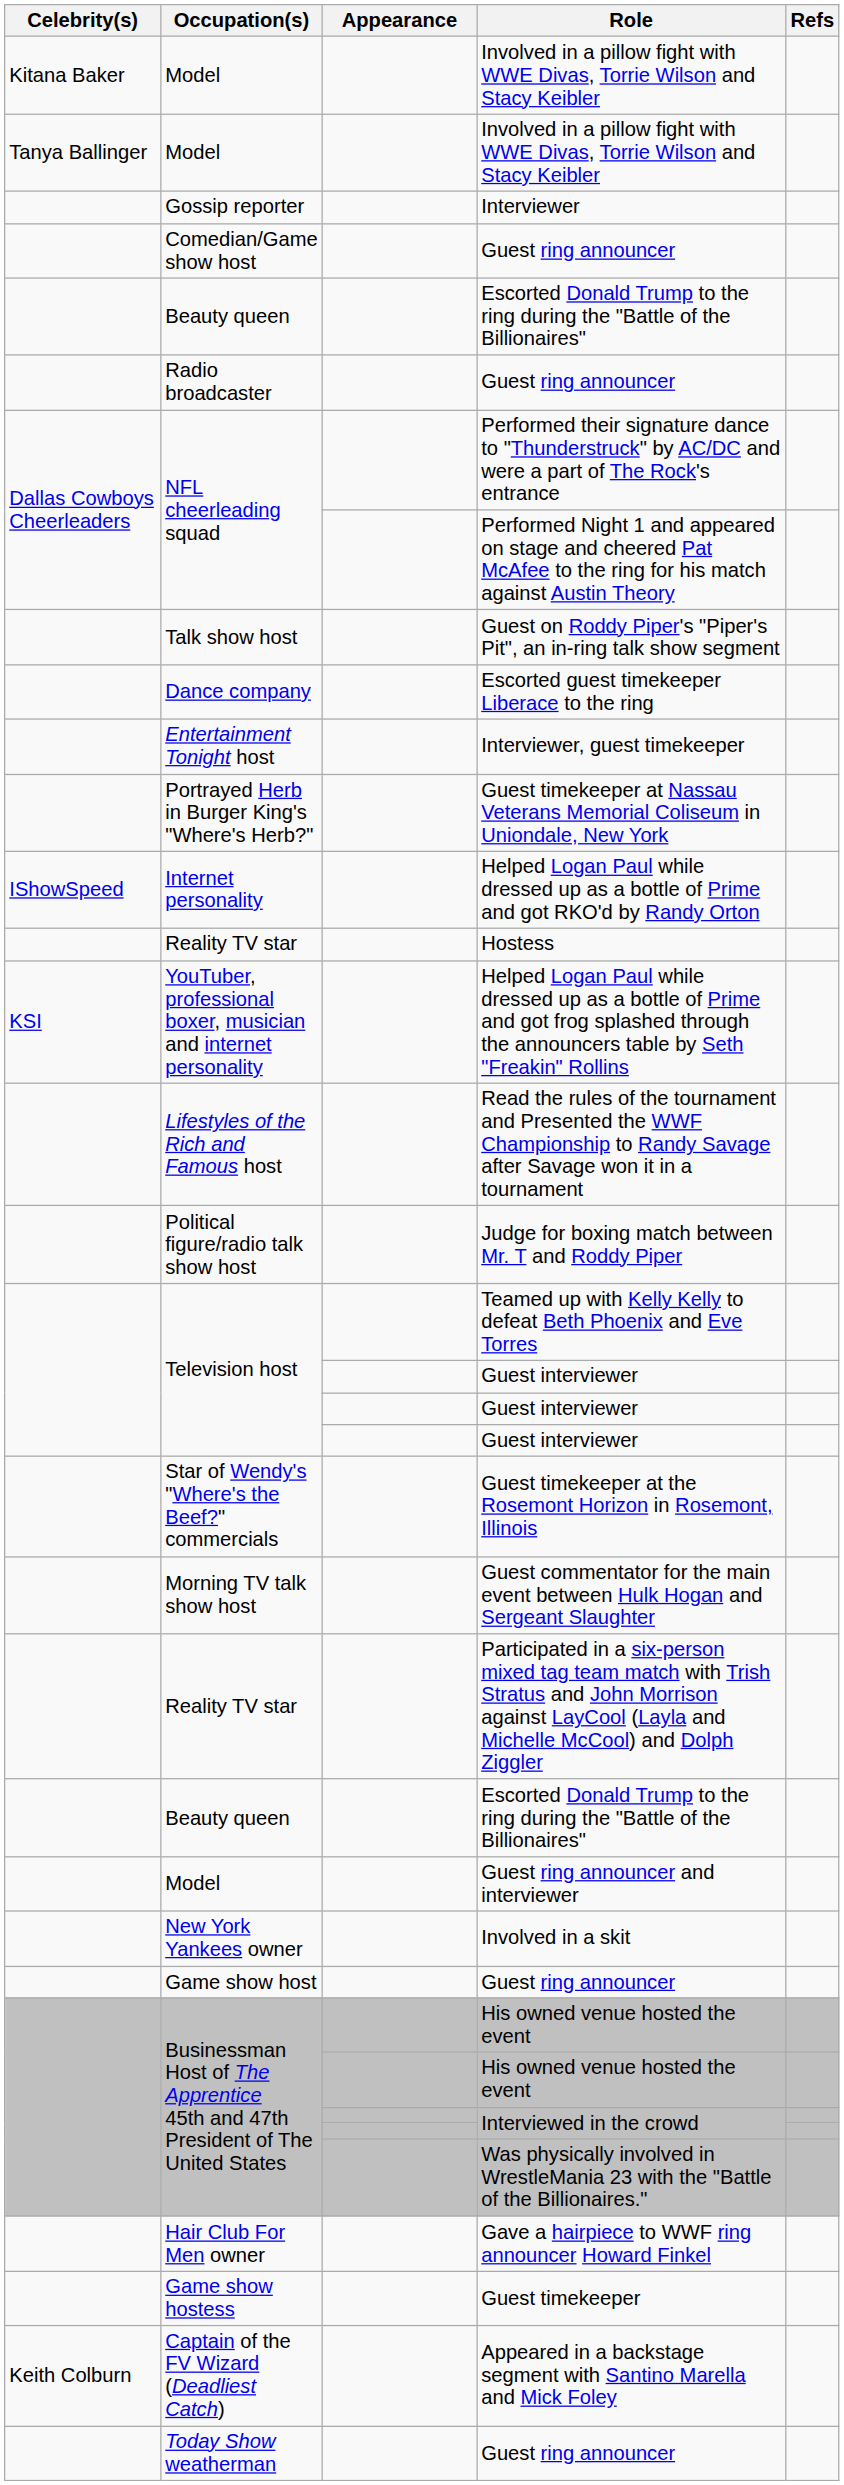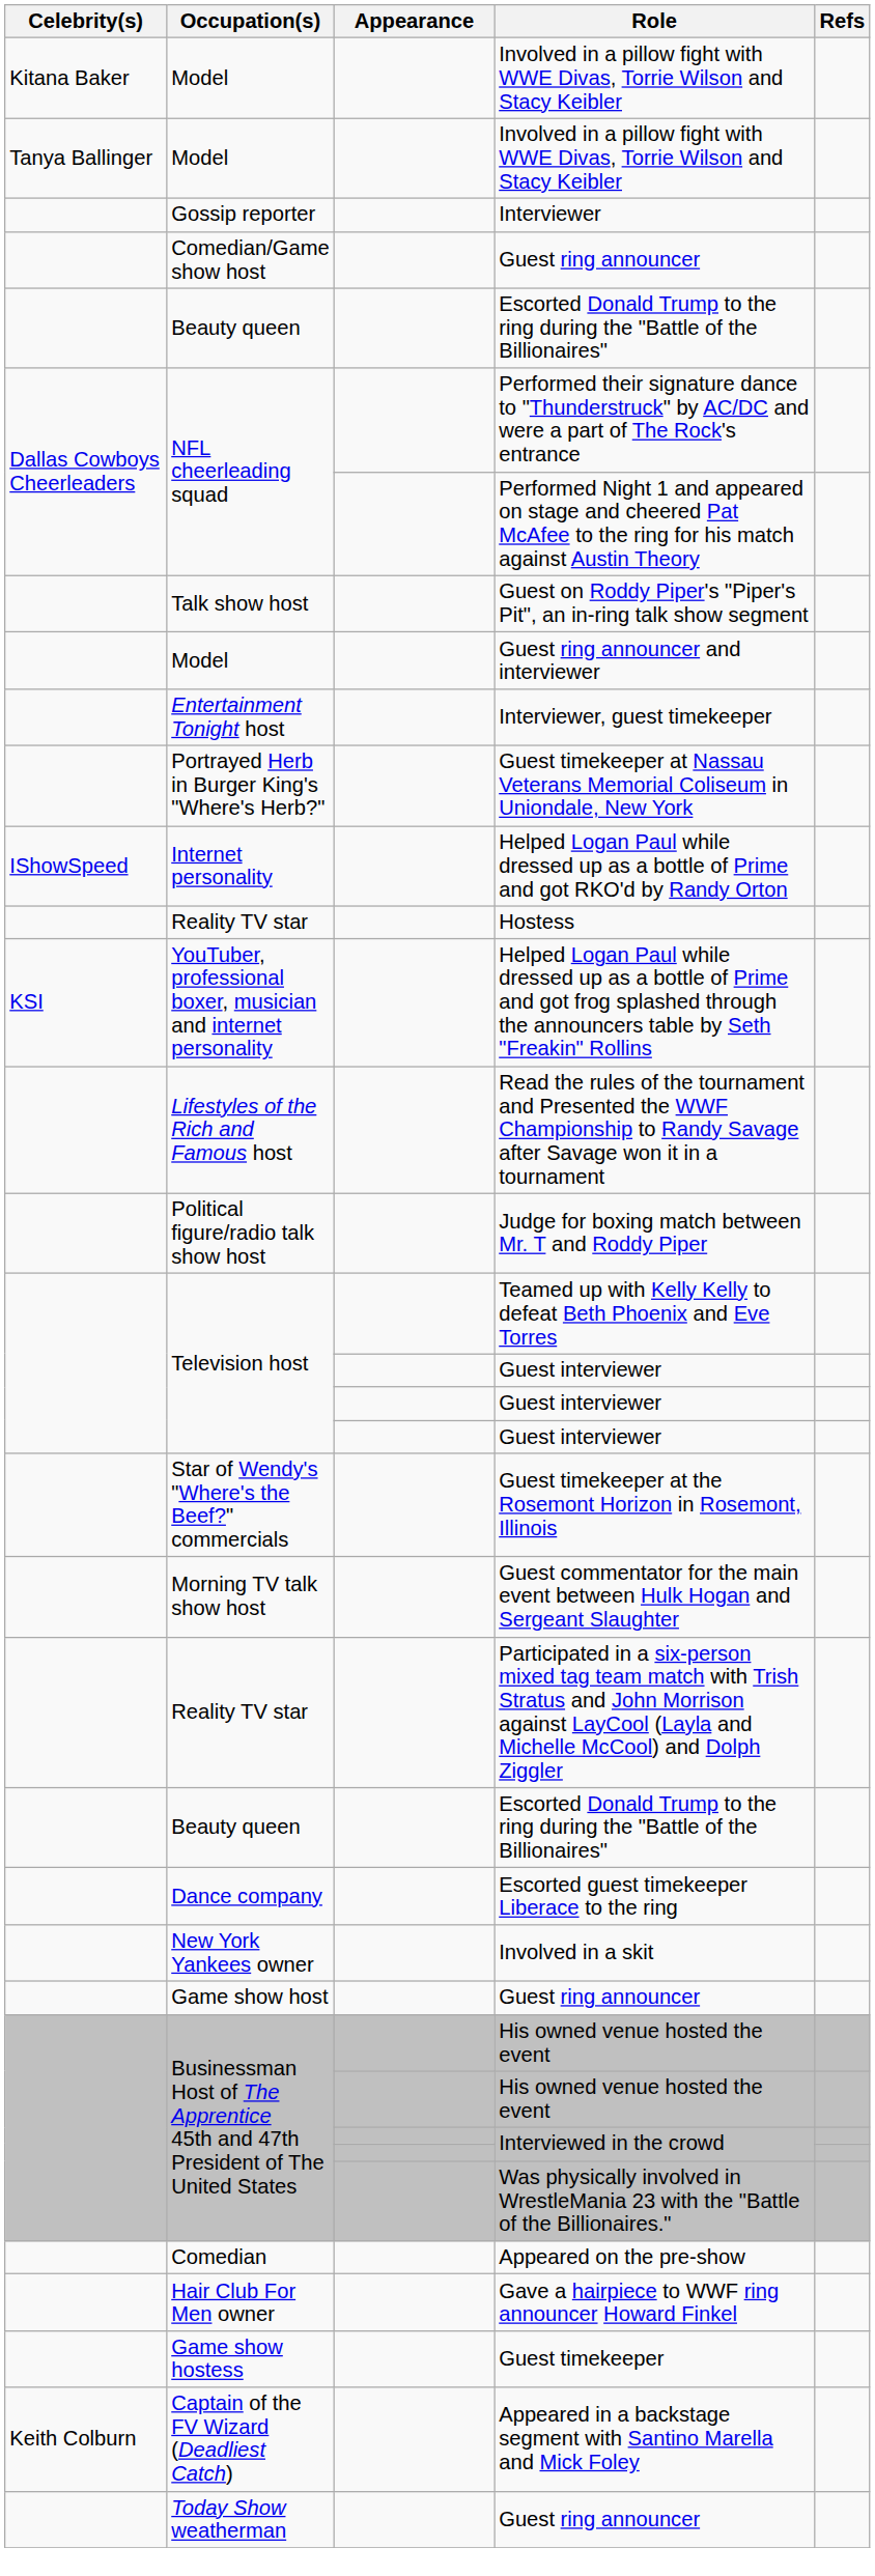- row: Radio broadcaster | Guest ring announcer
rows swapped: Guest ring announcer and interviewer <-> Escorted guest timekeeper Liberace to the ring
+ row: Comedian | Appeared on the pre-show
